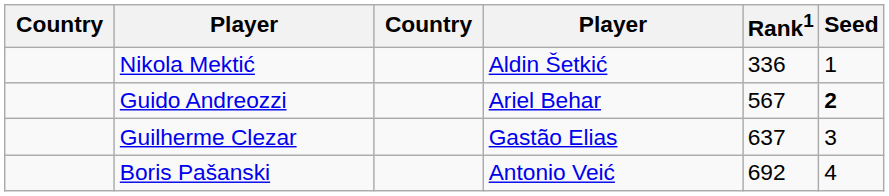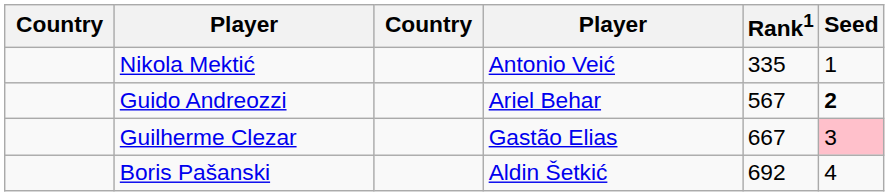Nikola Mektić | column 4: Aldin Šetkić -> Antonio Veić
Nikola Mektić | Rank1: 336 -> 335
Guilherme Clezar | Rank1: 637 -> 667
Guilherme Clezar | Seed: no background -> pink background
Boris Pašanski | column 4: Antonio Veić -> Aldin Šetkić
